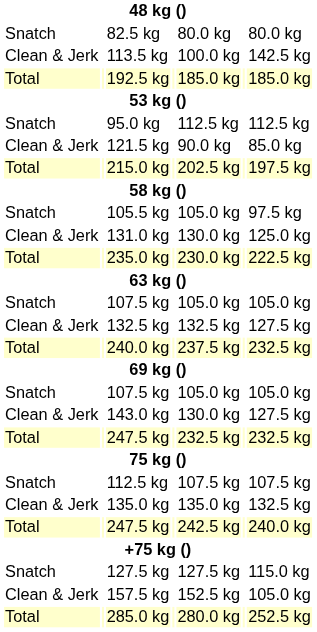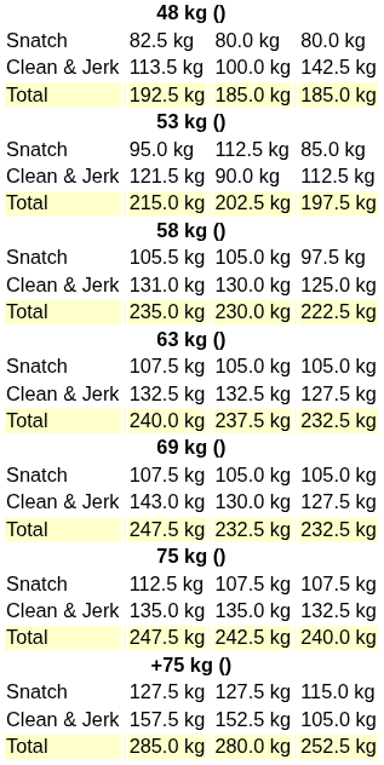95.0 kg | column 7: 112.5 kg -> 85.0 kg
121.5 kg | column 7: 85.0 kg -> 112.5 kg
